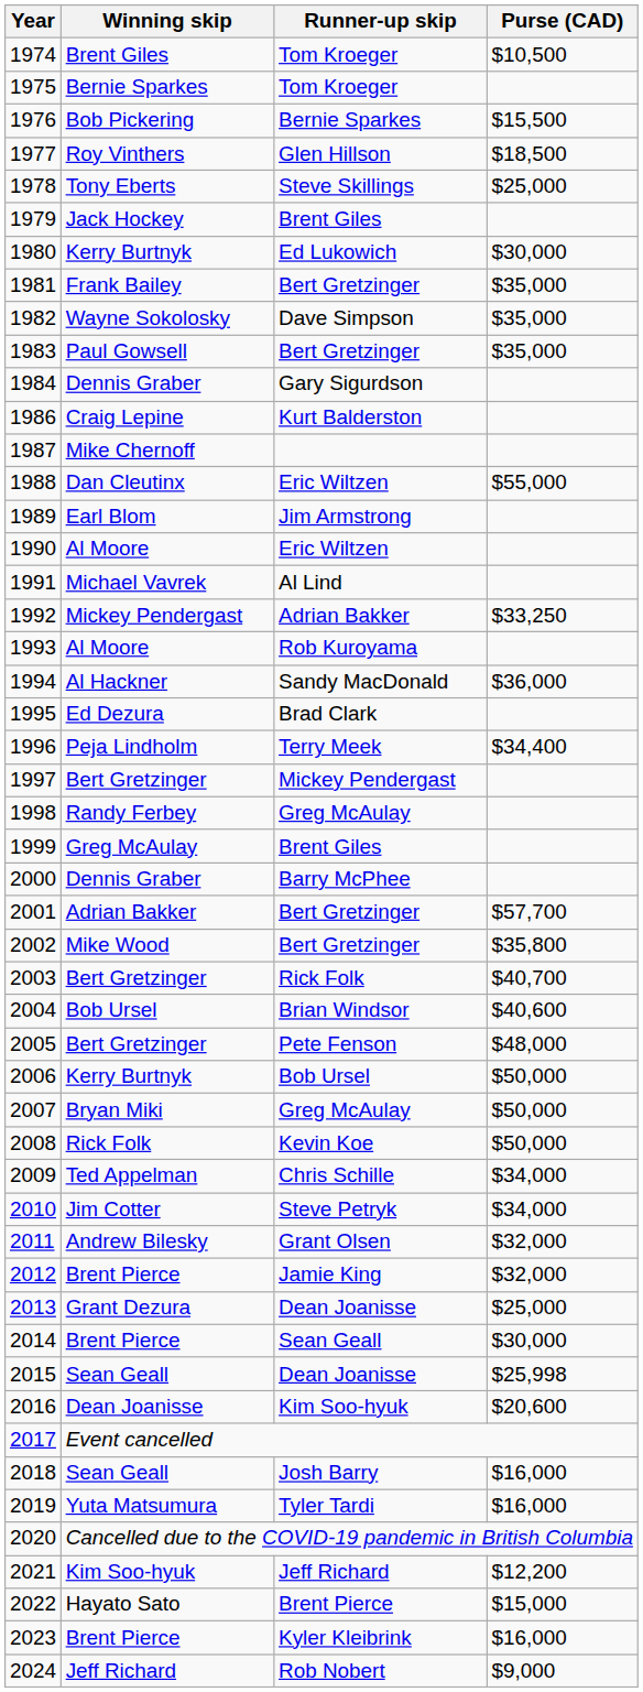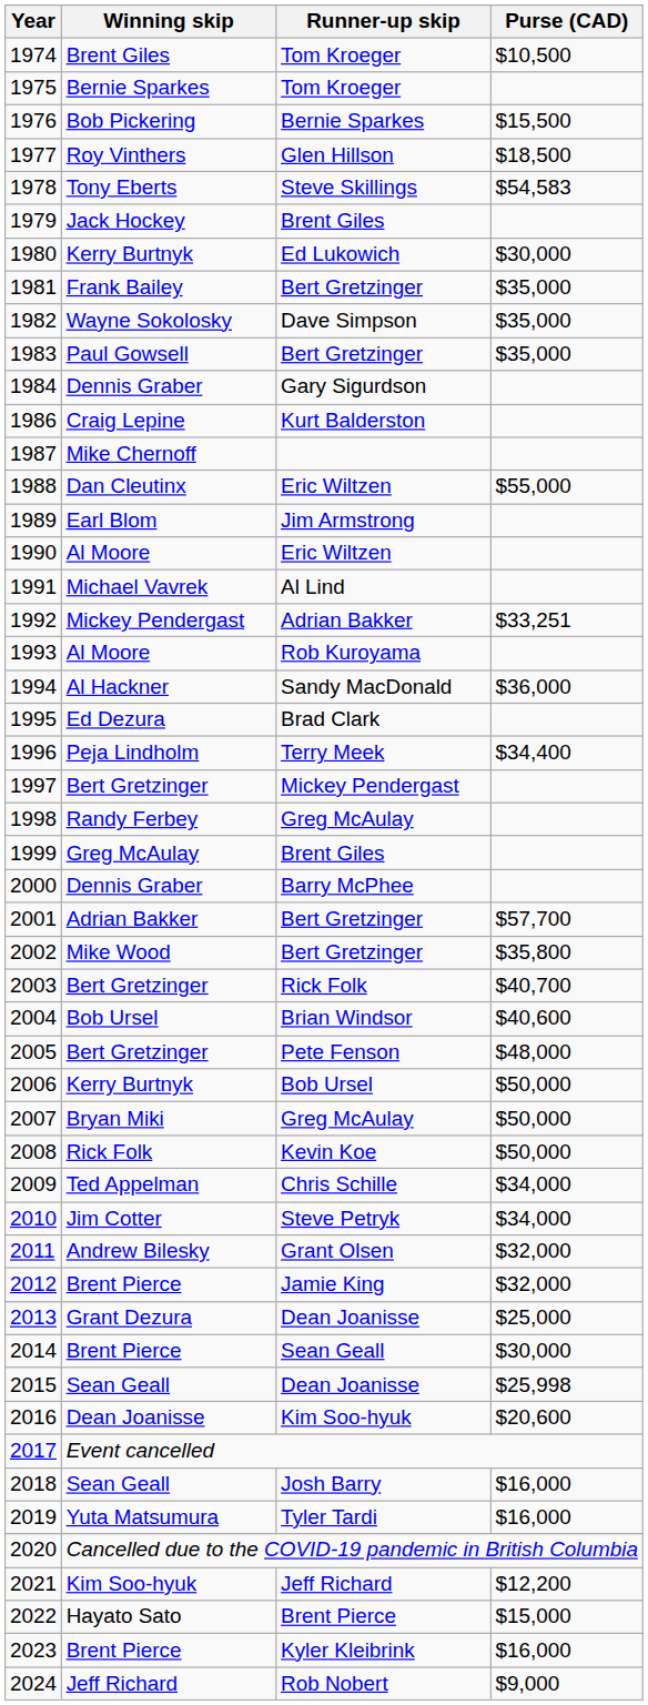1978 | Purse (CAD): $25,000 -> $54,583
1992 | Purse (CAD): $33,250 -> $33,251
